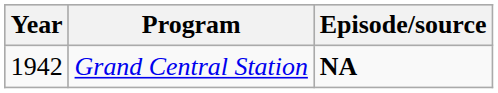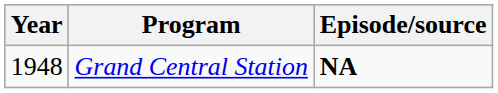Grand Central Station | Year: 1942 -> 1948
